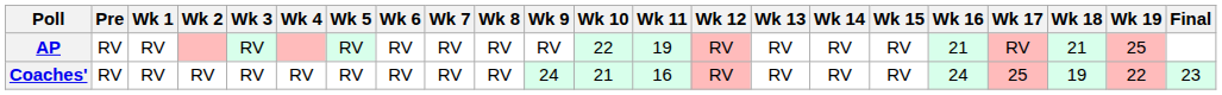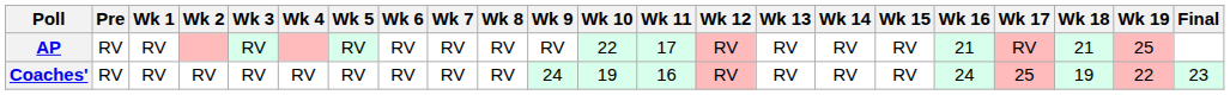AP | Wk 11: 19 -> 17
Coaches' | Wk 10: 21 -> 19
